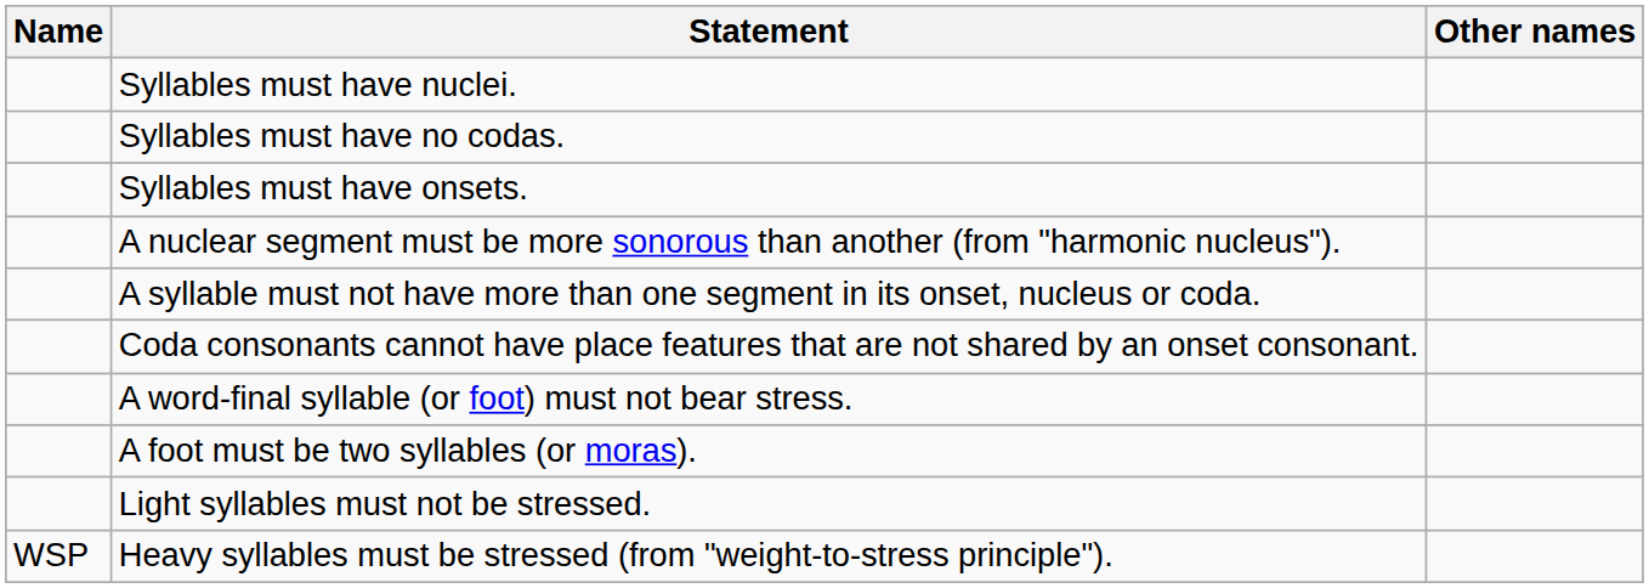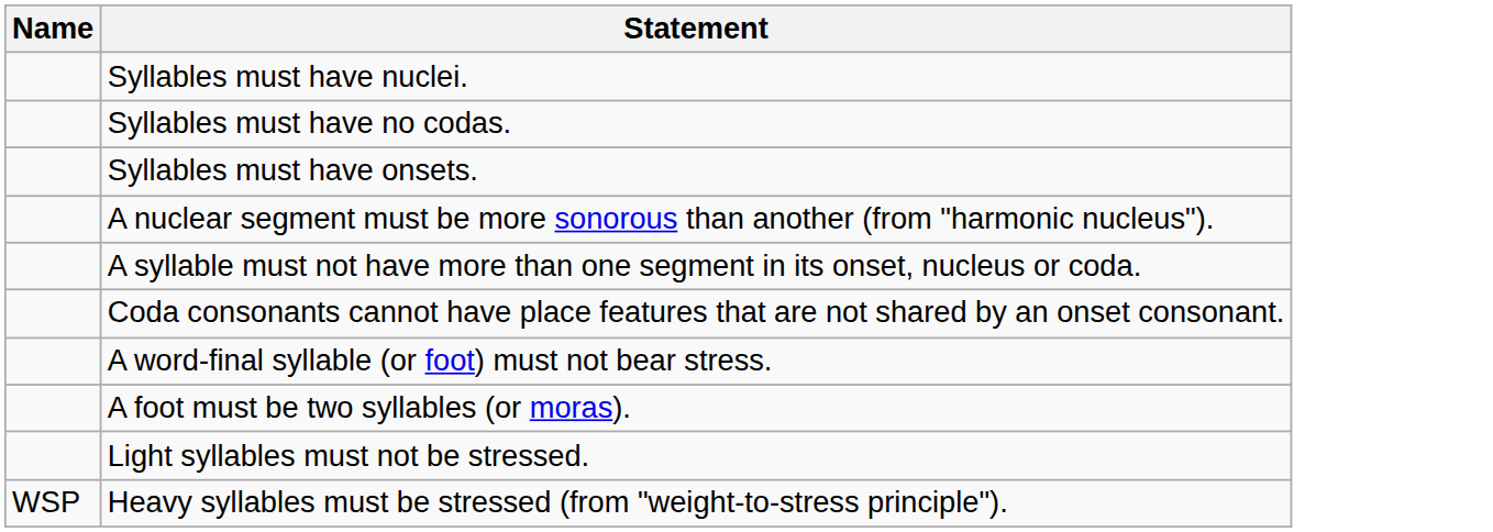- column: Other names
